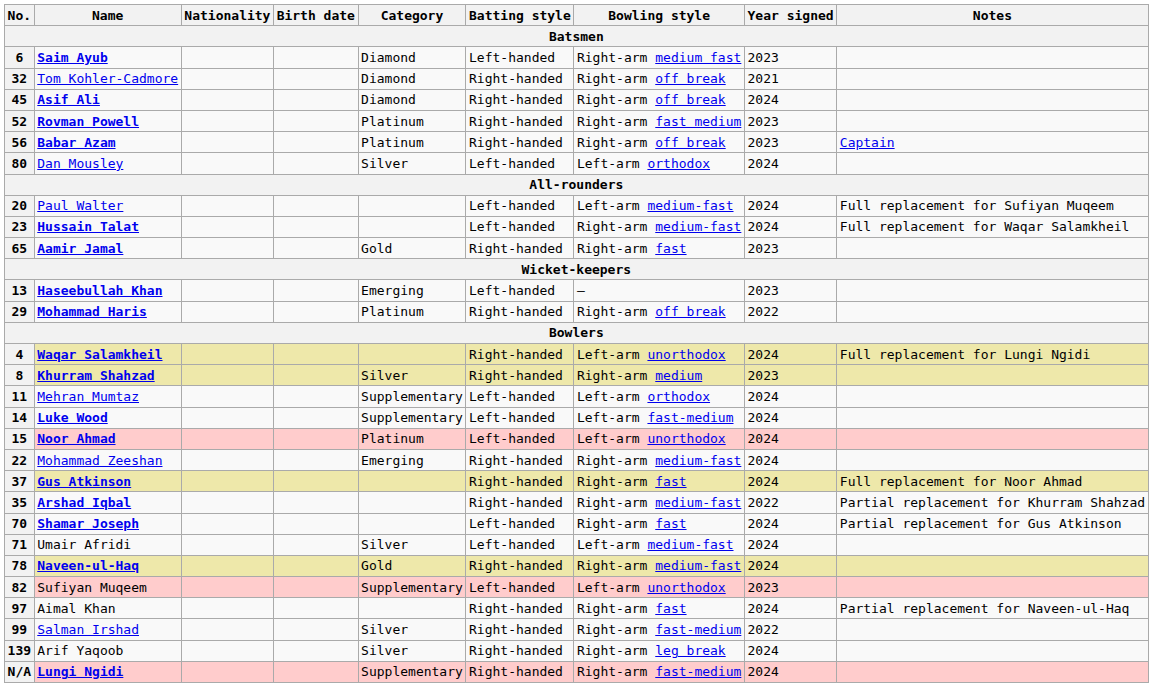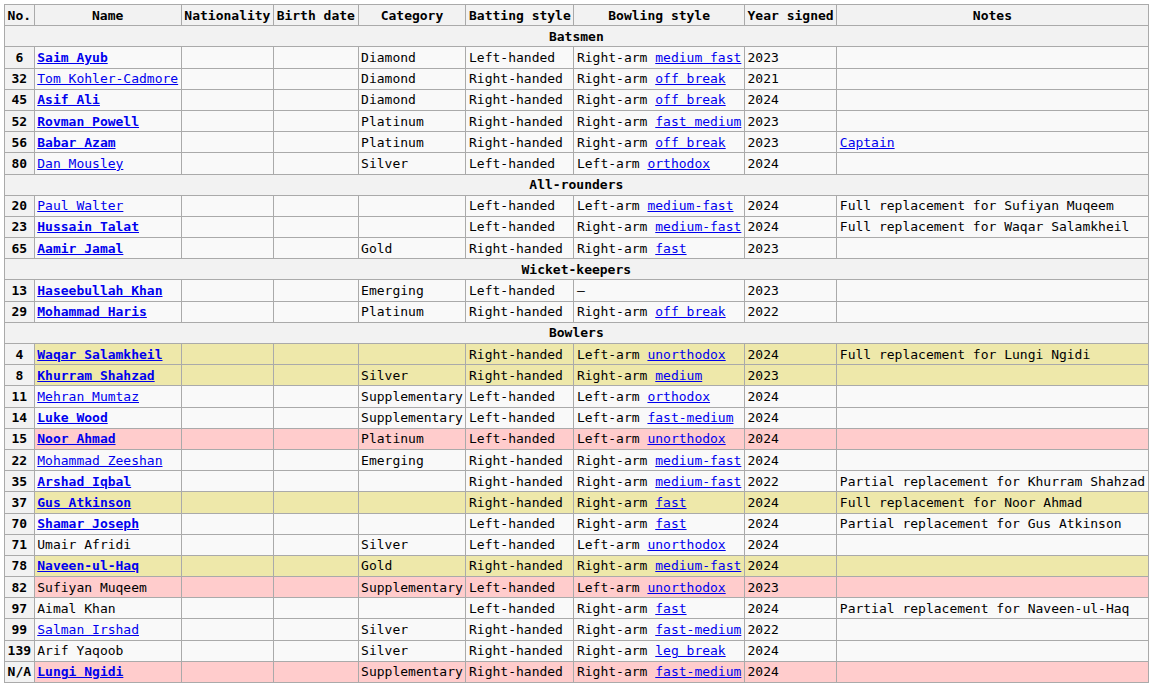rows swapped: 35 <-> 37
71 | Bowling style: Left-arm medium-fast -> Left-arm unorthodox
97 | Batting style: Right-handed -> Left-handed
